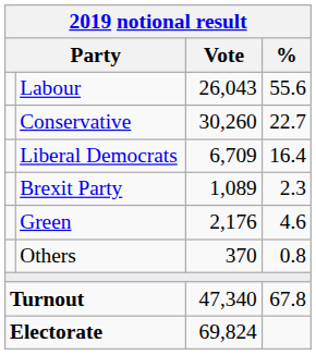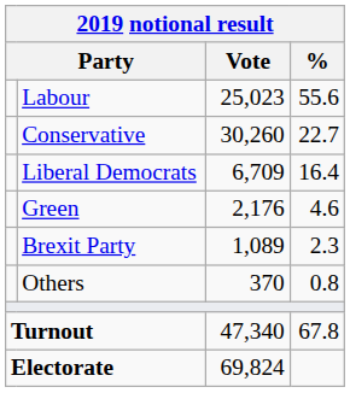Labour | Vote: 26,043 -> 25,023
rows swapped: Green <-> Brexit Party
